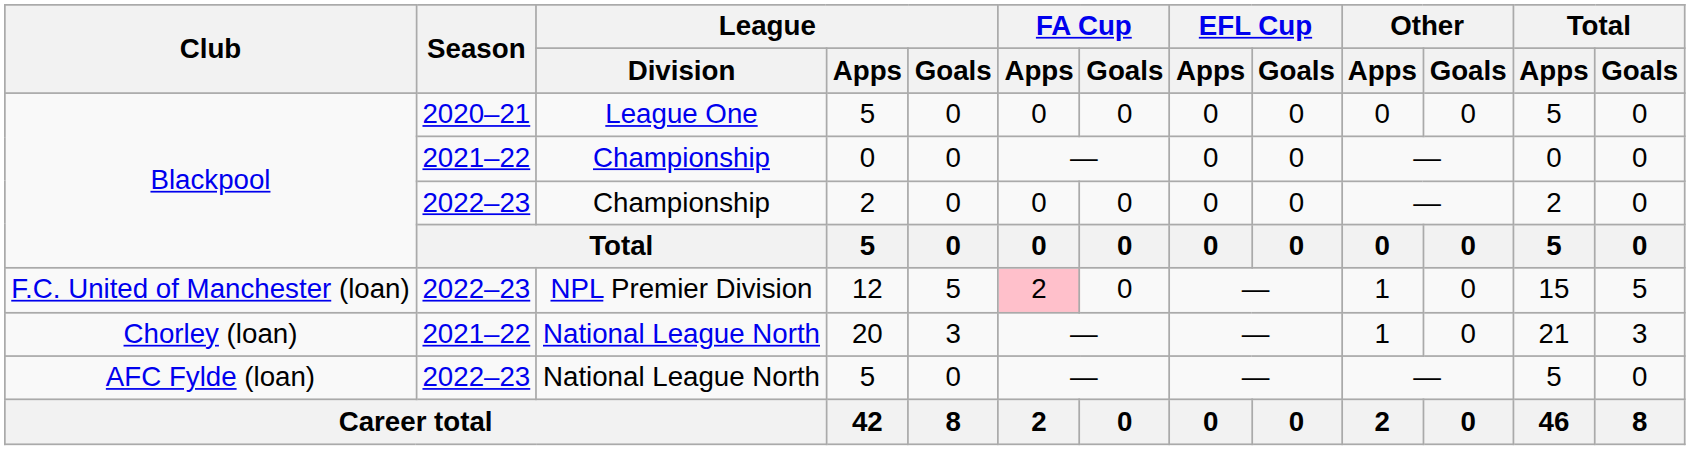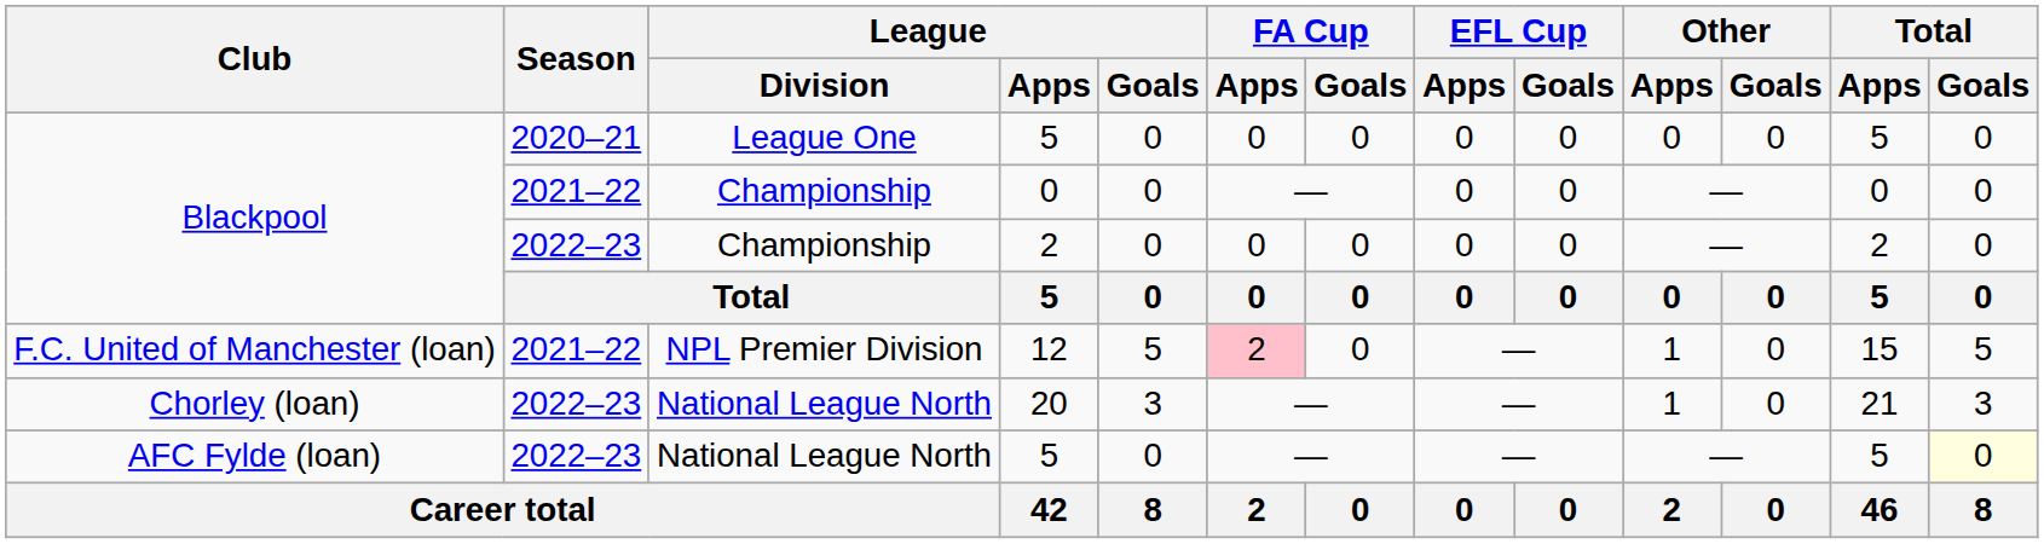12 | Season: 2022–23 -> 2021–22
20 | Season: 2021–22 -> 2022–23
AFC Fylde (loan) / 5 | Total / Goals: no background -> lightyellow background
